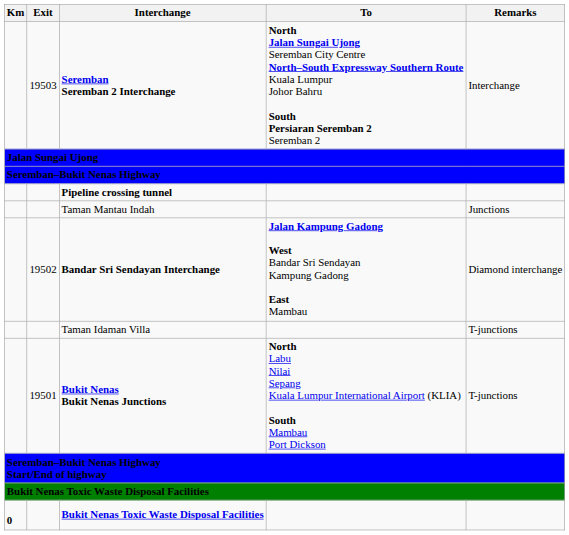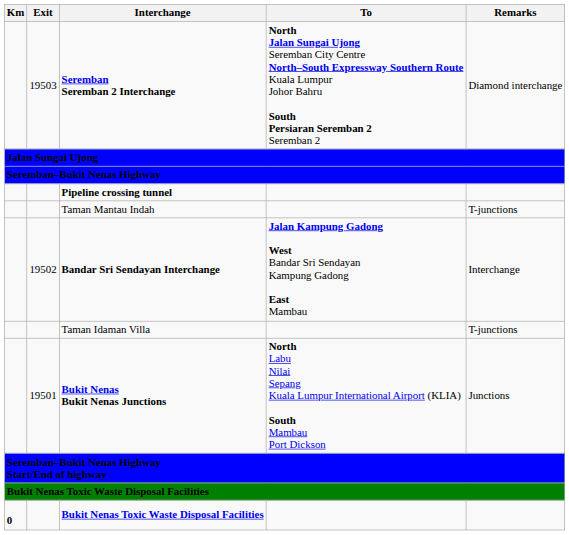Seremban Seremban 2 Interchange | Remarks: Interchange -> Diamond interchange
Taman Mantau Indah | Remarks: Junctions -> T-junctions
Bandar Sri Sendayan Interchange | Remarks: Diamond interchange -> Interchange
Bukit Nenas Bukit Nenas Junctions | Remarks: T-junctions -> Junctions
